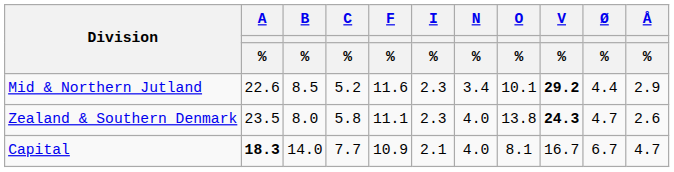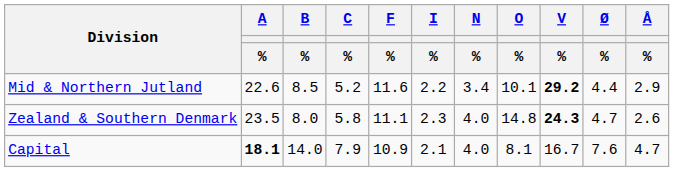Mid & Northern Jutland | I / %: 2.3 -> 2.2
Zealand & Southern Denmark | O / %: 13.8 -> 14.8
Capital | A / %: 18.3 -> 18.1
Capital | C / %: 7.7 -> 7.9
Capital | Ø / %: 6.7 -> 7.6
